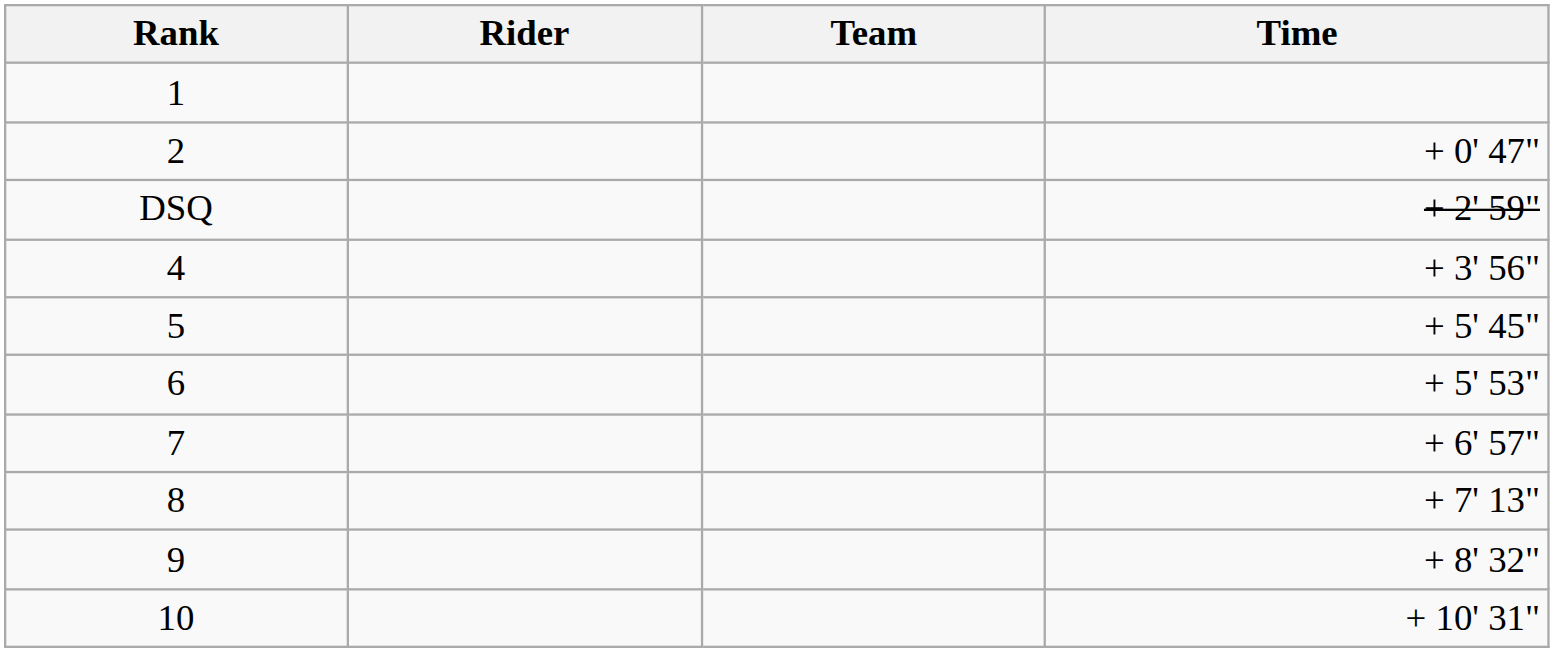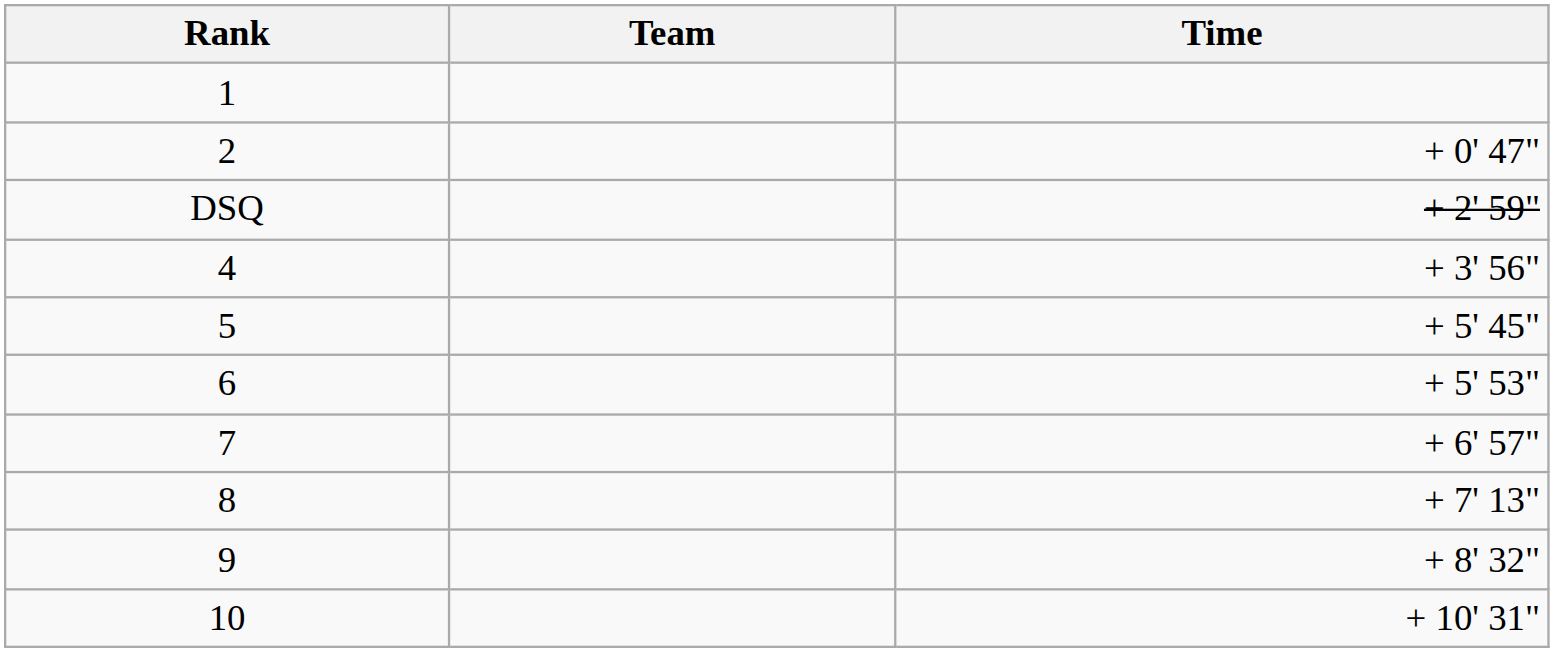- column: Rider
